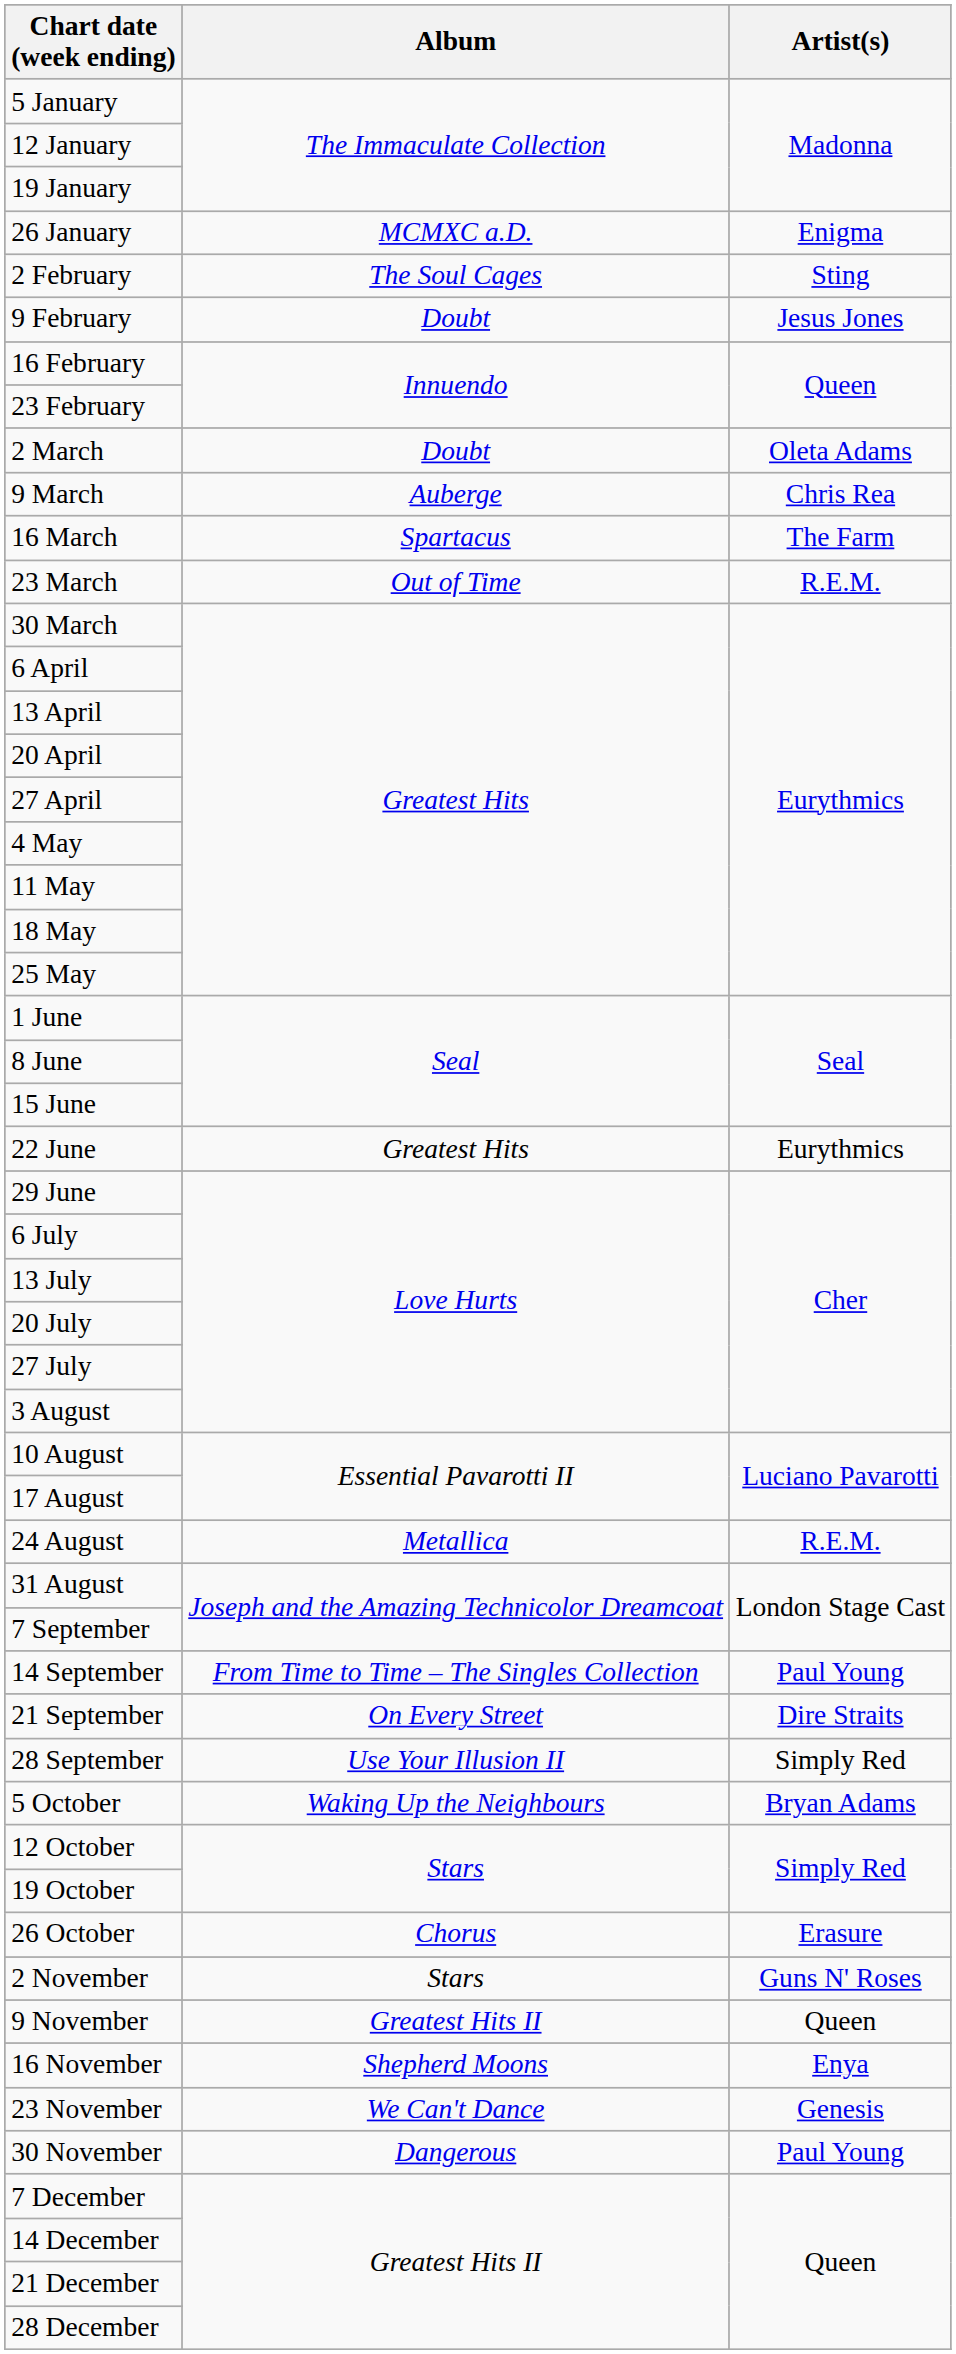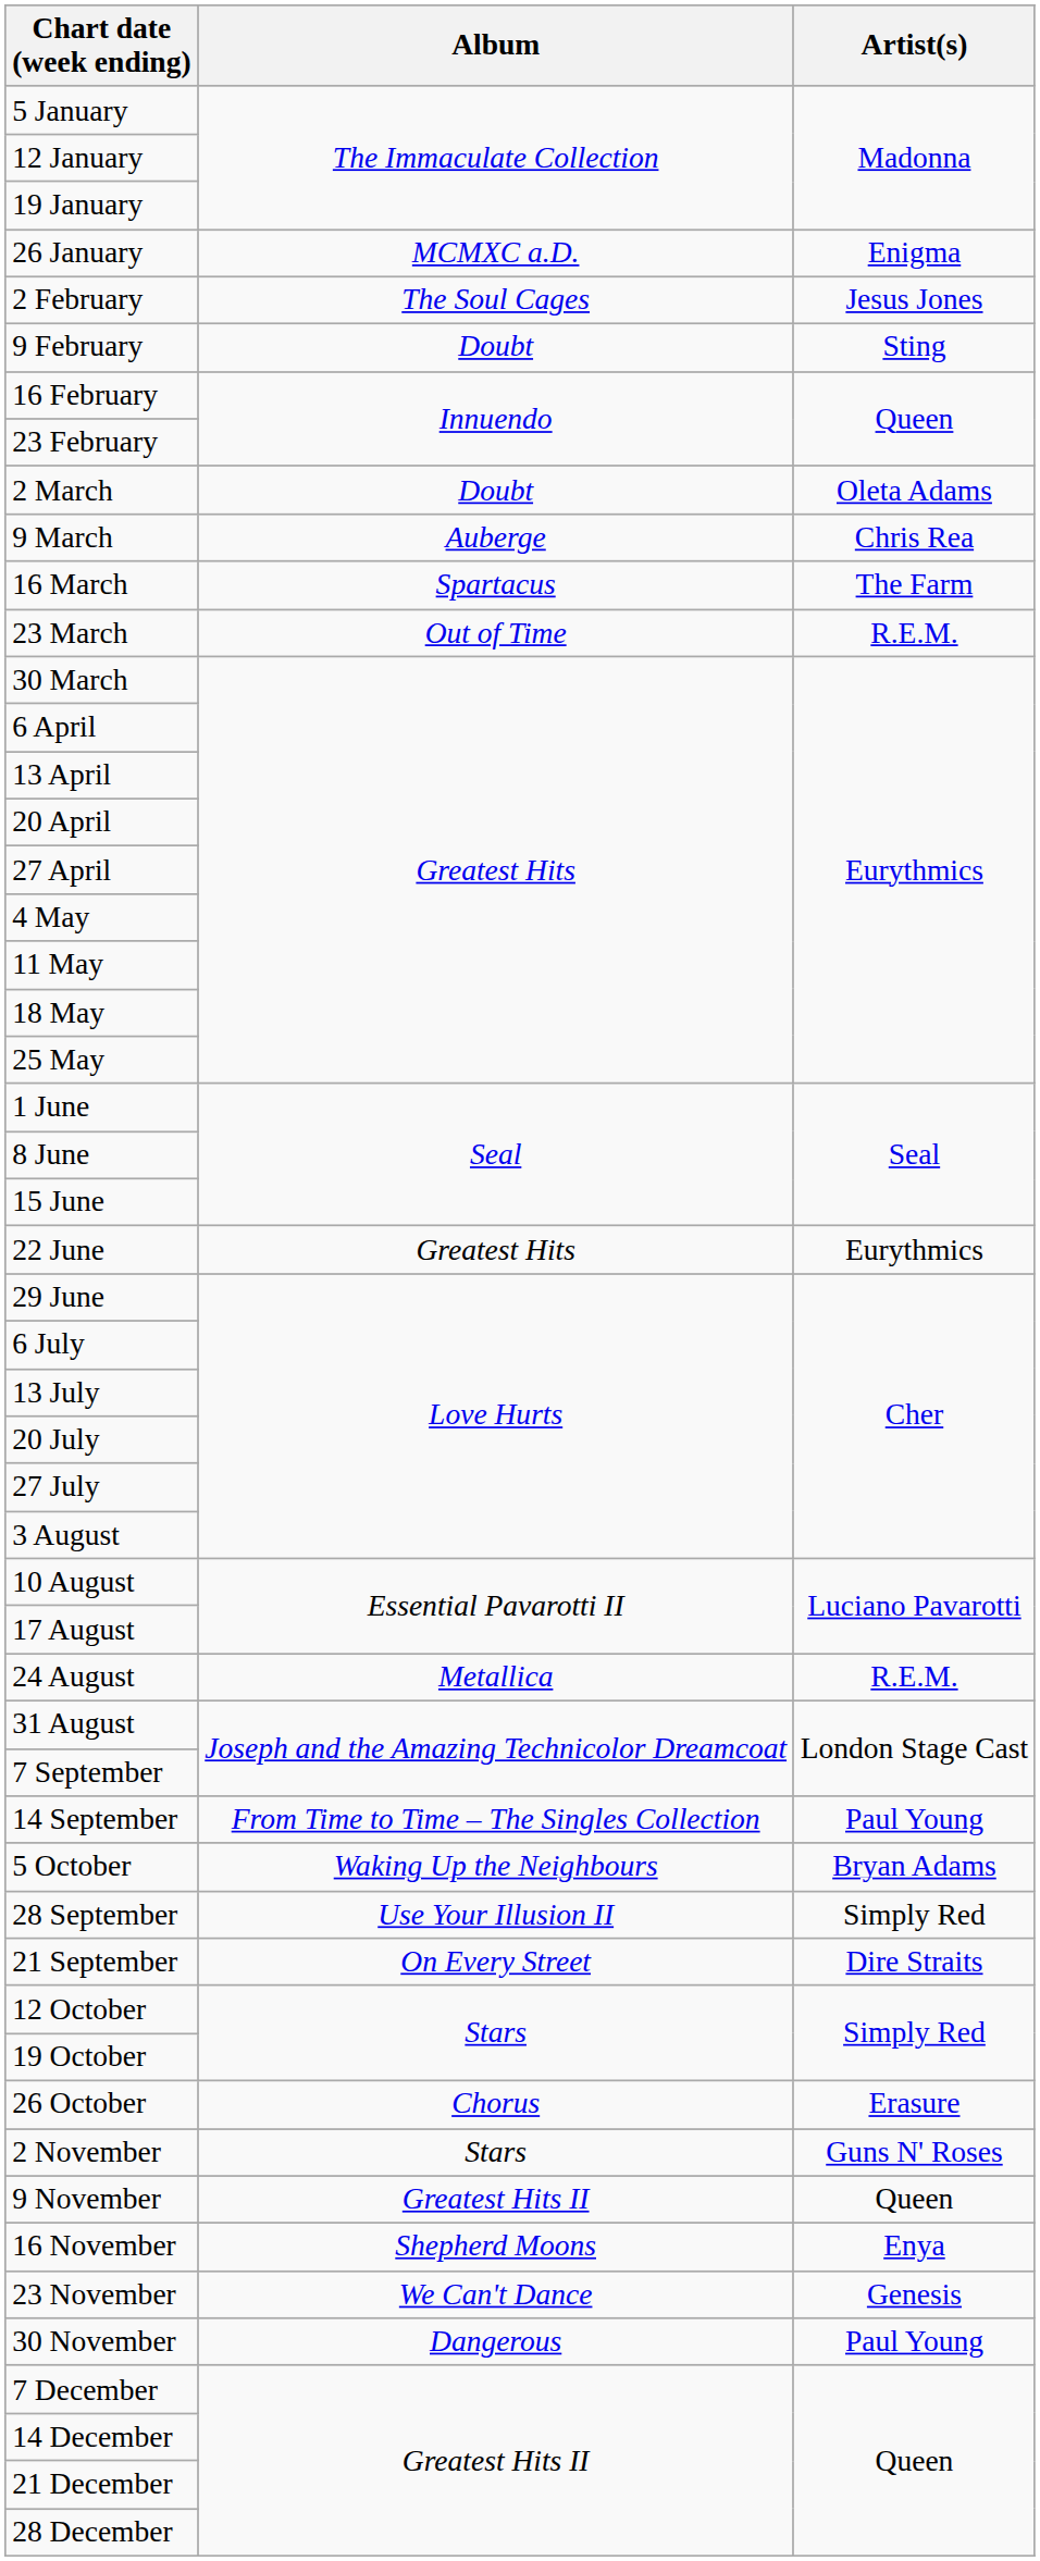2 February | Artist(s): Sting -> Jesus Jones
9 February | Artist(s): Jesus Jones -> Sting
rows swapped: 21 September <-> 5 October
